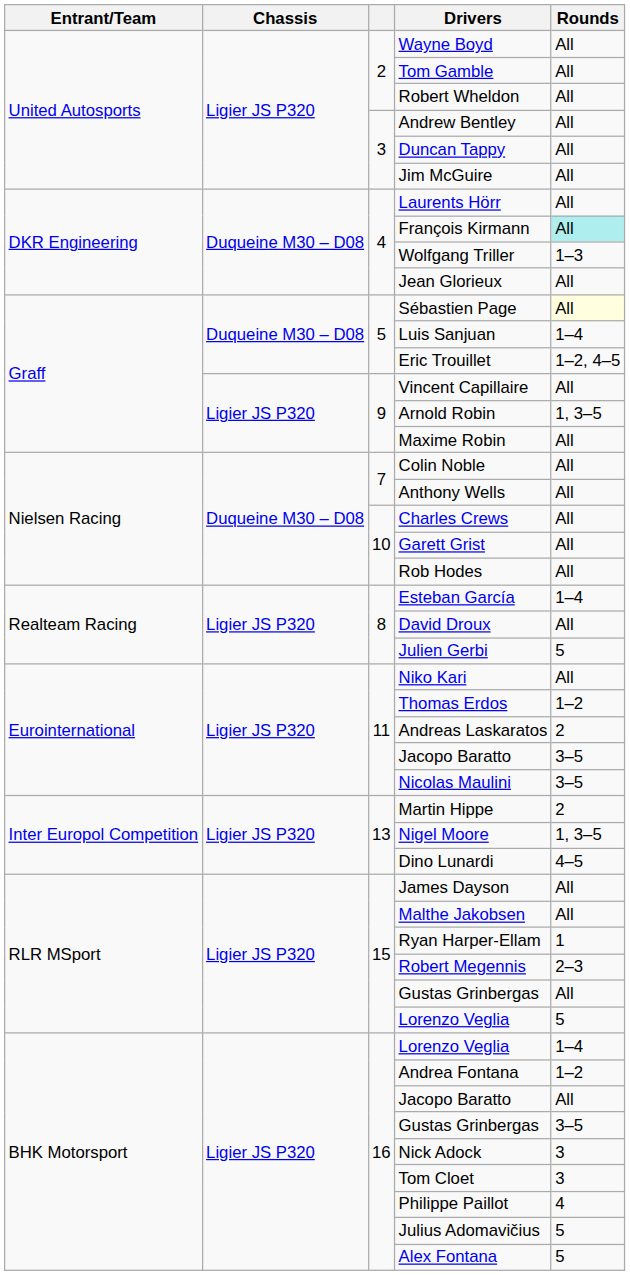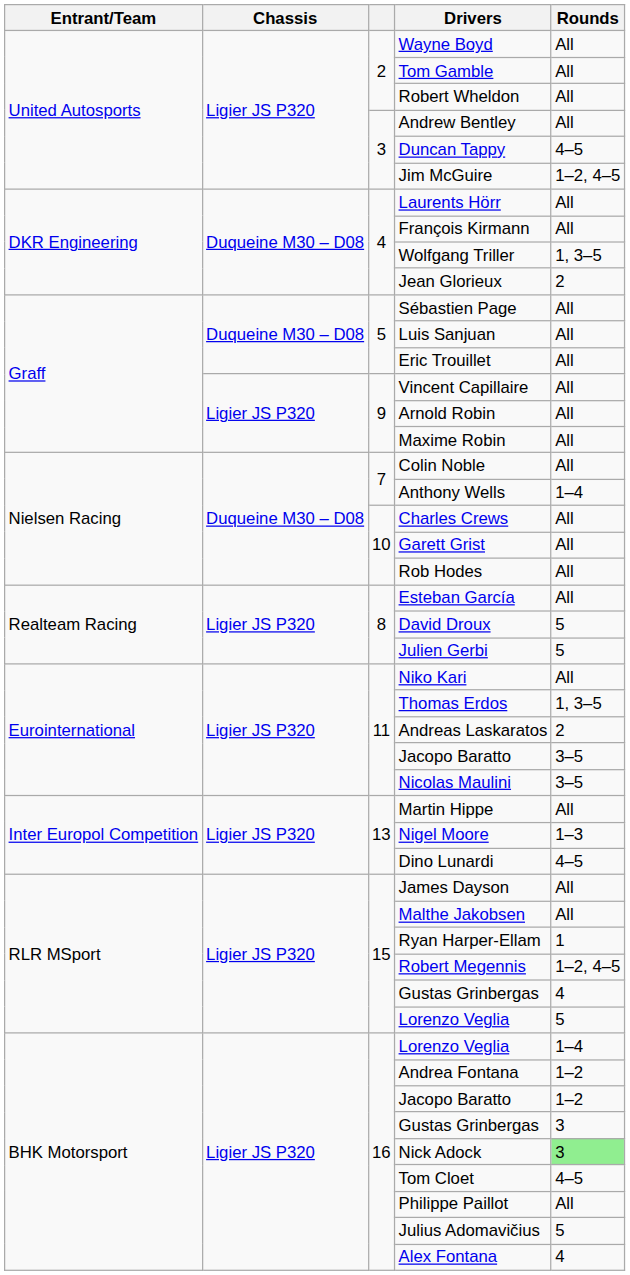Duncan Tappy | Rounds: All -> 4–5
Jim McGuire | Rounds: All -> 1–2, 4–5
François Kirmann | Rounds: paleturquoise background -> no background
Wolfgang Triller | Rounds: 1–3 -> 1, 3–5
Jean Glorieux | Rounds: All -> 2
Sébastien Page | Rounds: lightyellow background -> no background
Luis Sanjuan | Rounds: 1–4 -> All
Eric Trouillet | Rounds: 1–2, 4–5 -> All
Arnold Robin | Rounds: 1, 3–5 -> All
Anthony Wells | Rounds: All -> 1–4
Esteban García | Rounds: 1–4 -> All
David Droux | Rounds: All -> 5
Thomas Erdos | Rounds: 1–2 -> 1, 3–5
Martin Hippe | Rounds: 2 -> All
Nigel Moore | Rounds: 1, 3–5 -> 1–3
Robert Megennis | Rounds: 2–3 -> 1–2, 4–5
15 / Gustas Grinbergas | Rounds: All -> 4
16 / Jacopo Baratto | Rounds: All -> 1–2
16 / Gustas Grinbergas | Rounds: 3–5 -> 3
Nick Adock | Rounds: no background -> lightgreen background
Tom Cloet | Rounds: 3 -> 4–5
Philippe Paillot | Rounds: 4 -> All
Alex Fontana | Rounds: 5 -> 4
